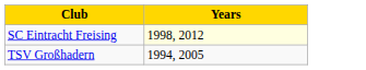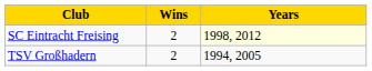+ column: Wins | 2 | 2
